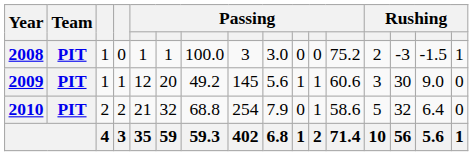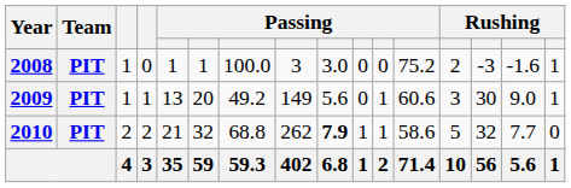2008 | column 15: -1.5 -> -1.6
2009 | column 5: 12 -> 13
2009 | column 8: 145 -> 149
2009 | column 10: 1 -> 0
2009 | column 16: 0 -> 1
2010 | column 8: 254 -> 262
2010 | column 9: normal -> bold
2010 | column 10: 0 -> 1
2010 | column 15: 6.4 -> 7.7
